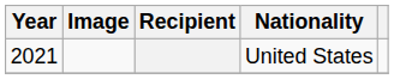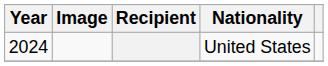United States | Year: 2021 -> 2024
